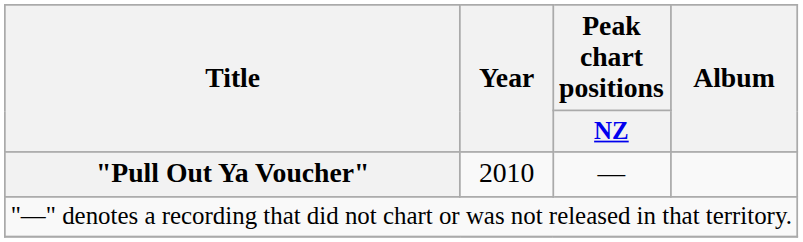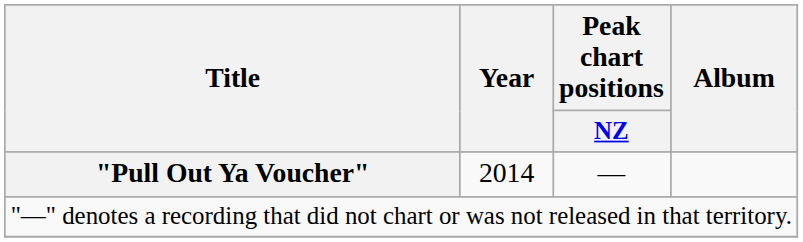"Pull Out Ya Voucher" | Year: 2010 -> 2014
